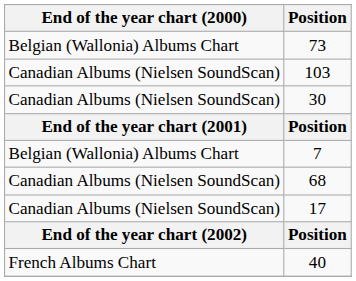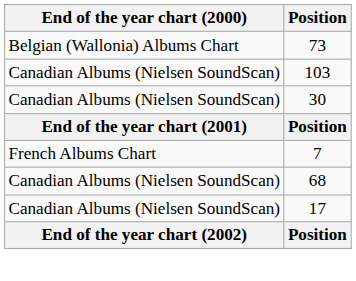7 | End of the year chart (2000): Belgian (Wallonia) Albums Chart -> French Albums Chart
- row: French Albums Chart | 40
